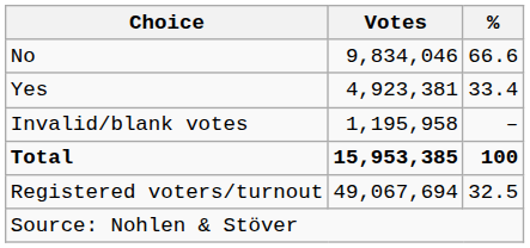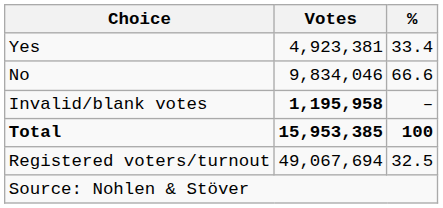rows swapped: Yes <-> No
Invalid/blank votes | Votes: normal -> bold
